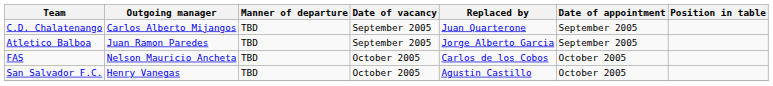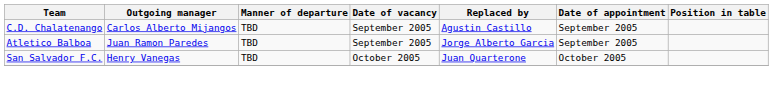C.D. Chalatenango | Replaced by: Juan Quarterone -> Agustin Castillo
- row: FAS | Nelson Mauricio Ancheta | TBD | October 2005 | Carlos de los Cobos | October 2005
San Salvador F.C. | Replaced by: Agustin Castillo -> Juan Quarterone
